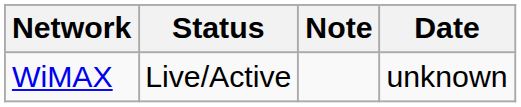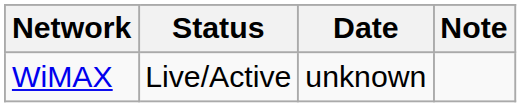columns swapped: Date <-> Note
